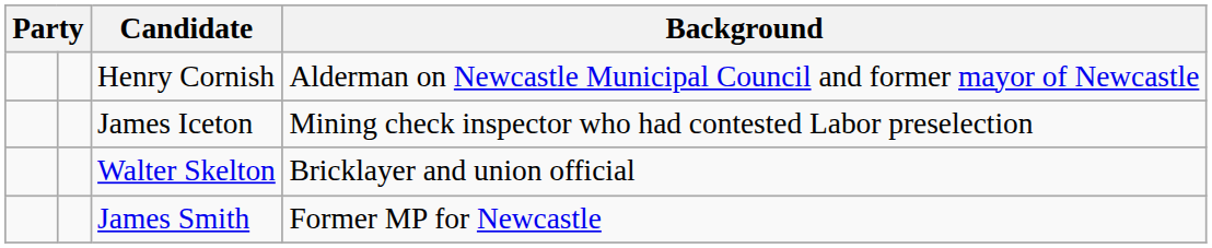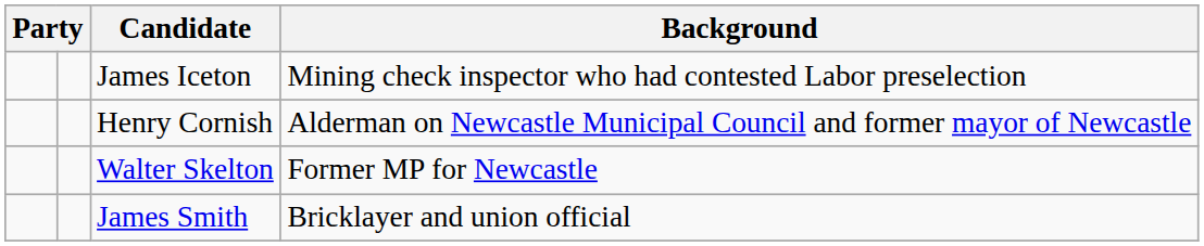rows swapped: Henry Cornish <-> James Iceton
Walter Skelton | Background: Bricklayer and union official -> Former MP for Newcastle
James Smith | Background: Former MP for Newcastle -> Bricklayer and union official
